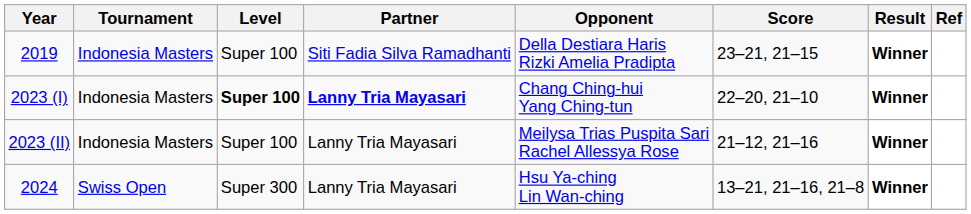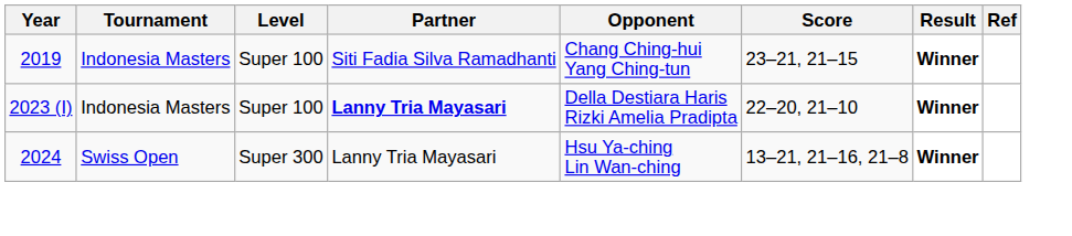2019 | Opponent: Della Destiara Haris Rizki Amelia Pradipta -> Chang Ching-hui Yang Ching-tun
2023 (I) | Level: bold -> normal
2023 (I) | Opponent: Chang Ching-hui Yang Ching-tun -> Della Destiara Haris Rizki Amelia Pradipta
- row: 2023 (II) | Indonesia Masters | Super 100 | Lanny Tria Mayasari | Meilysa Trias Puspita Sari Rachel Allessya Rose | 21–12, 21–16 | Winner
